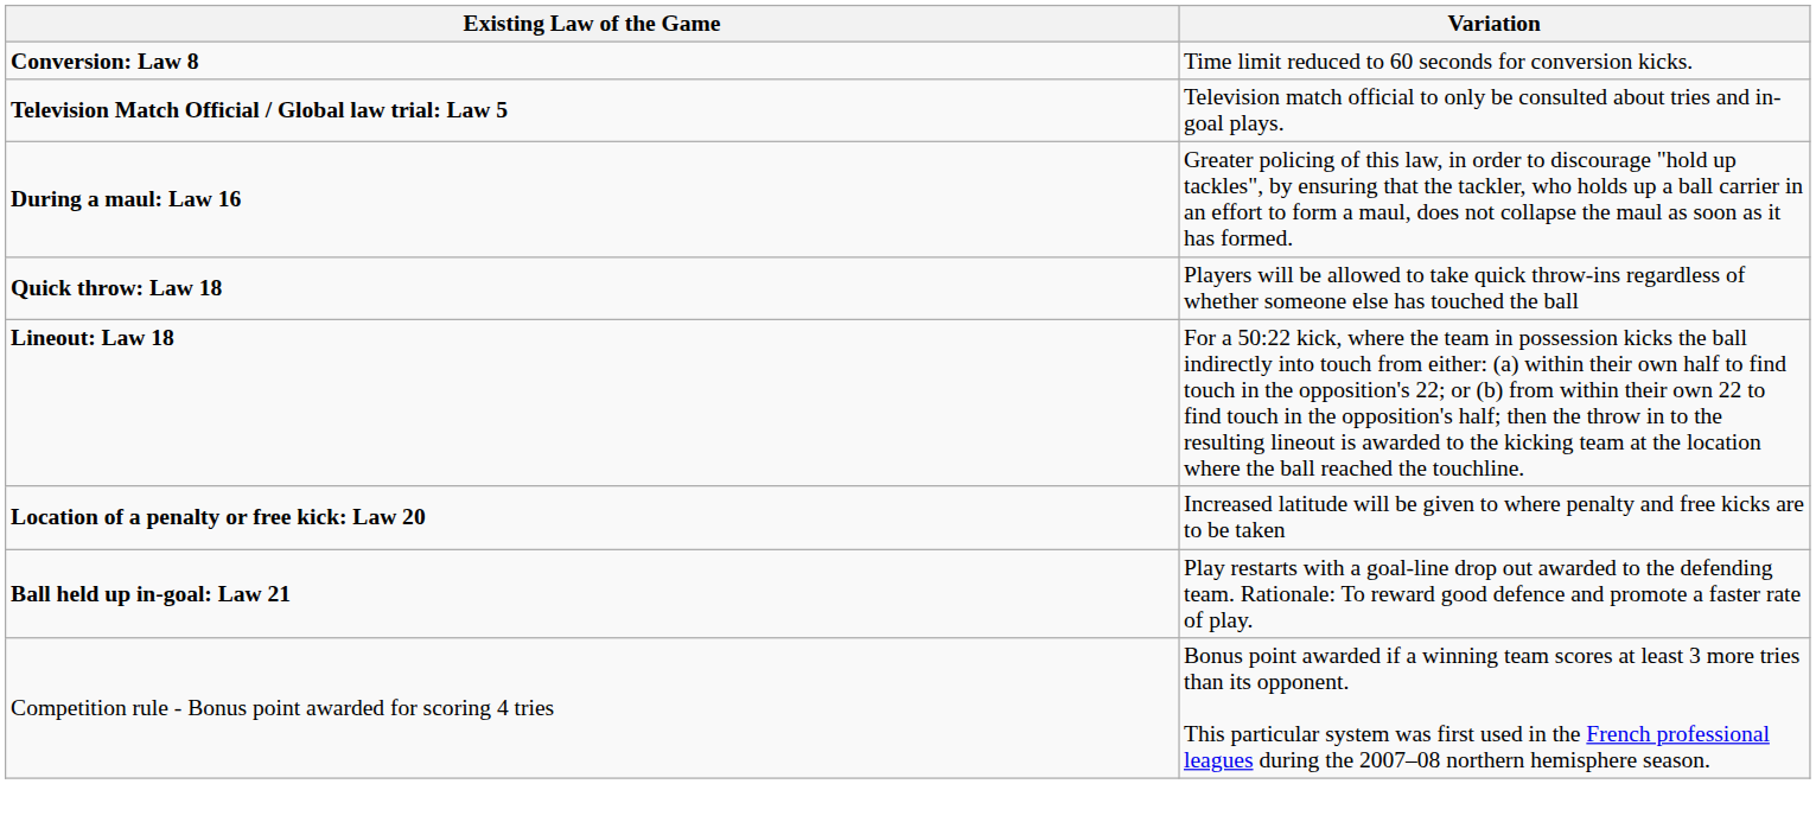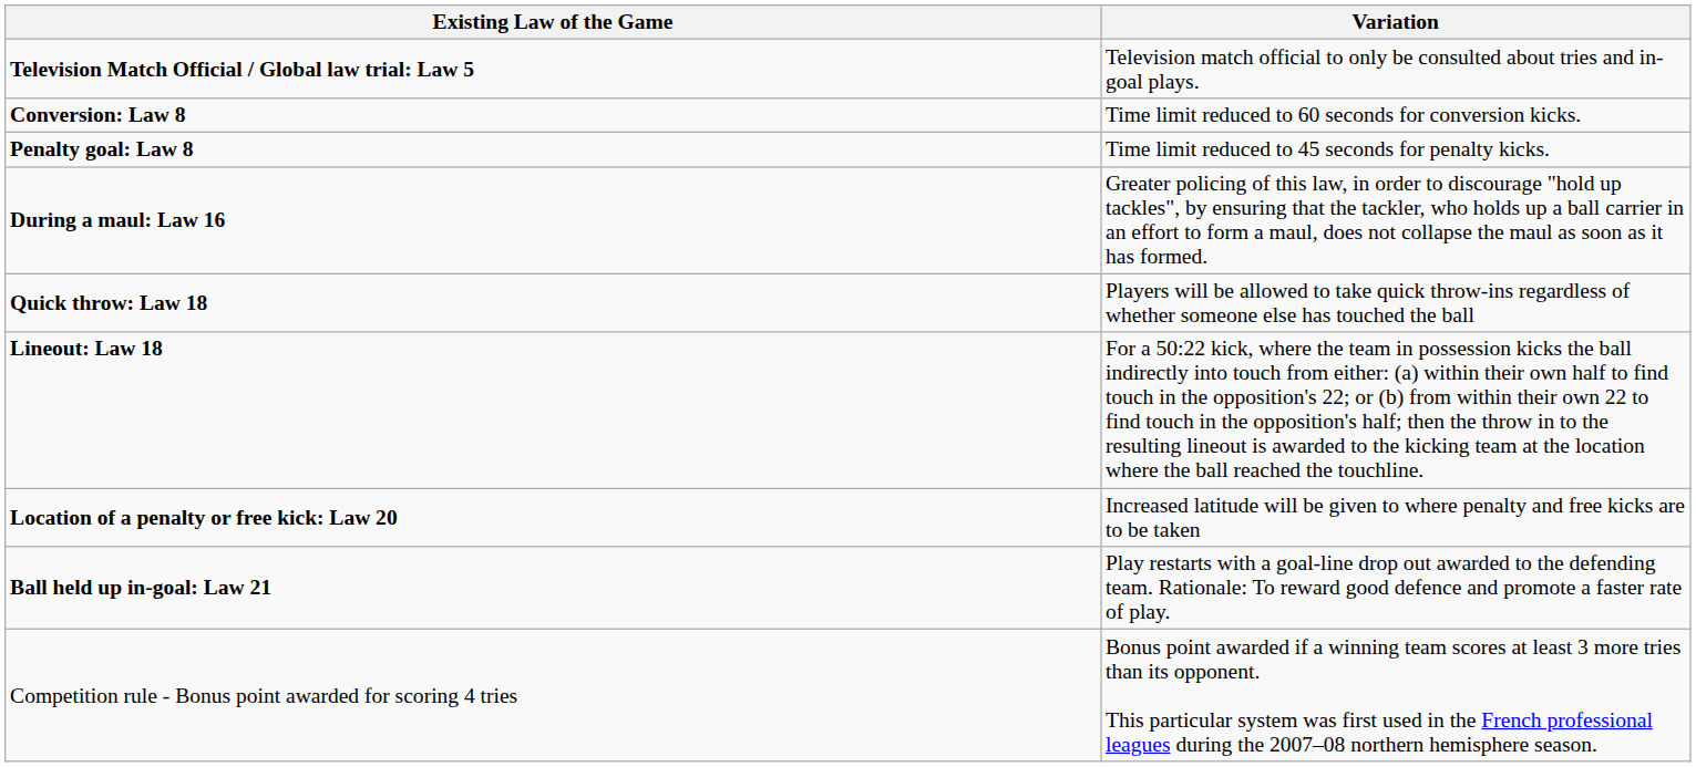rows swapped: Television Match Official / Global law trial: Law 5 <-> Conversion: Law 8
+ row: Penalty goal: Law 8 | Time limit reduced to 45 seconds for penalty kicks.
